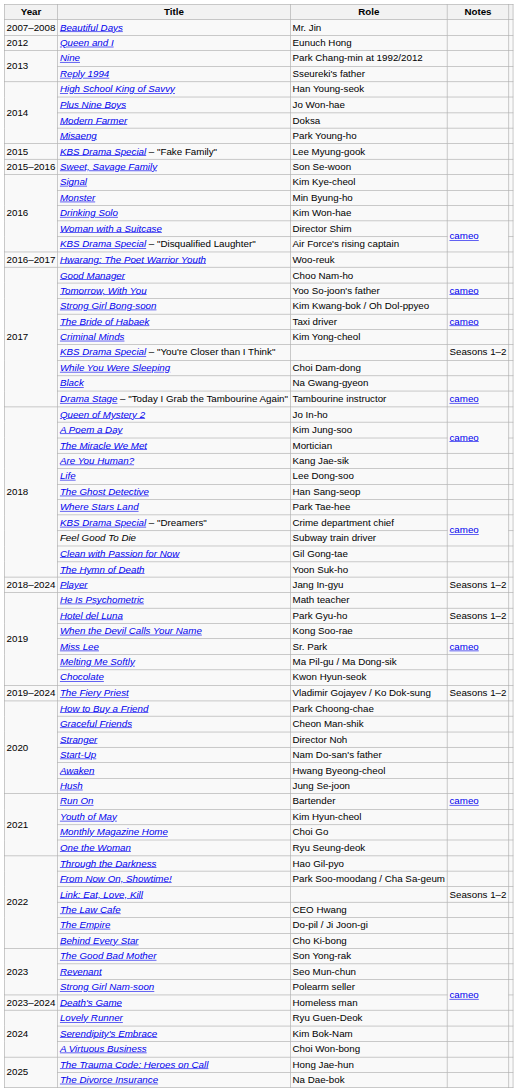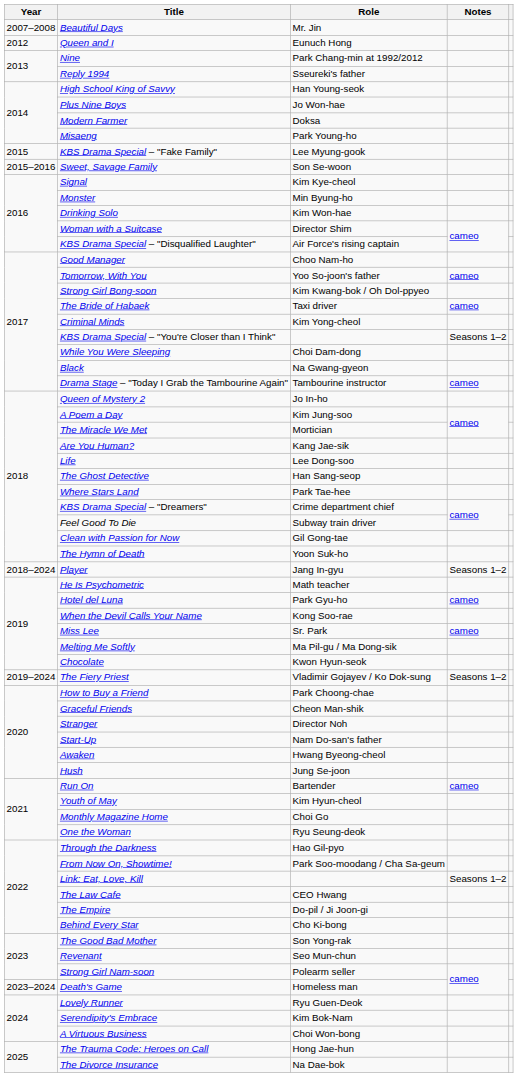- row: 2016–2017 | Hwarang: The Poet Warrior Youth | Woo-reuk
Hotel del Luna | Notes: Seasons 1–2 -> cameo
